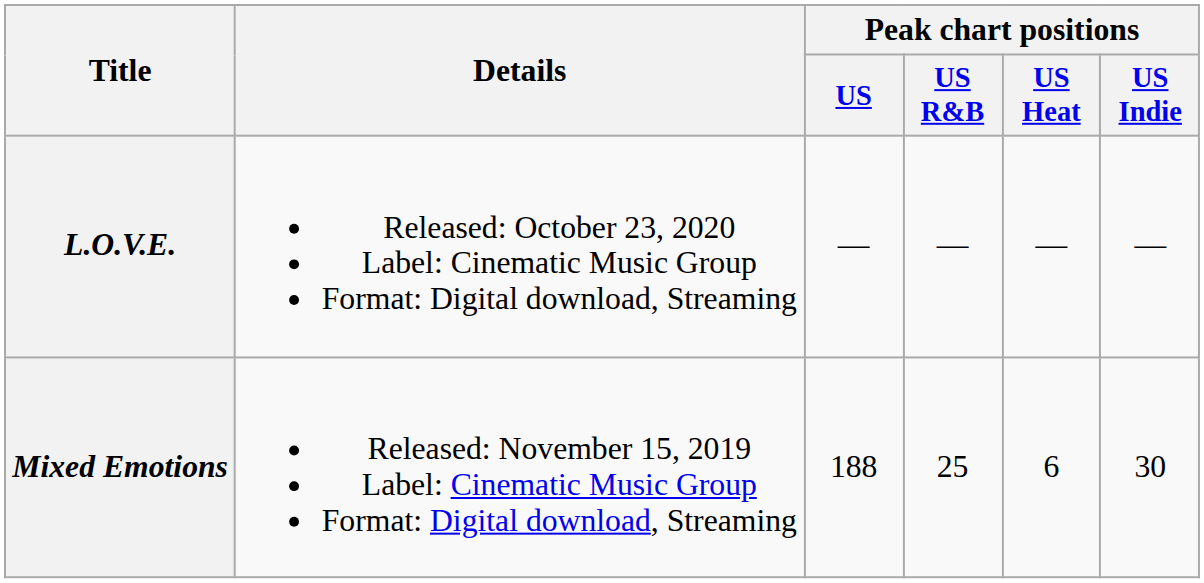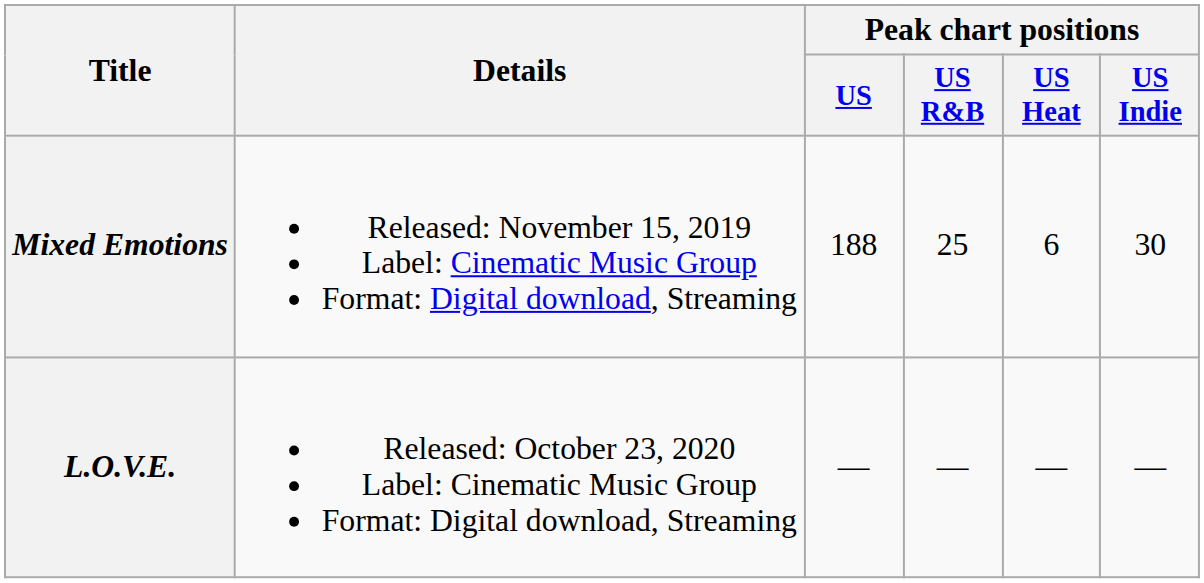rows swapped: Mixed Emotions <-> L.O.V.E.
